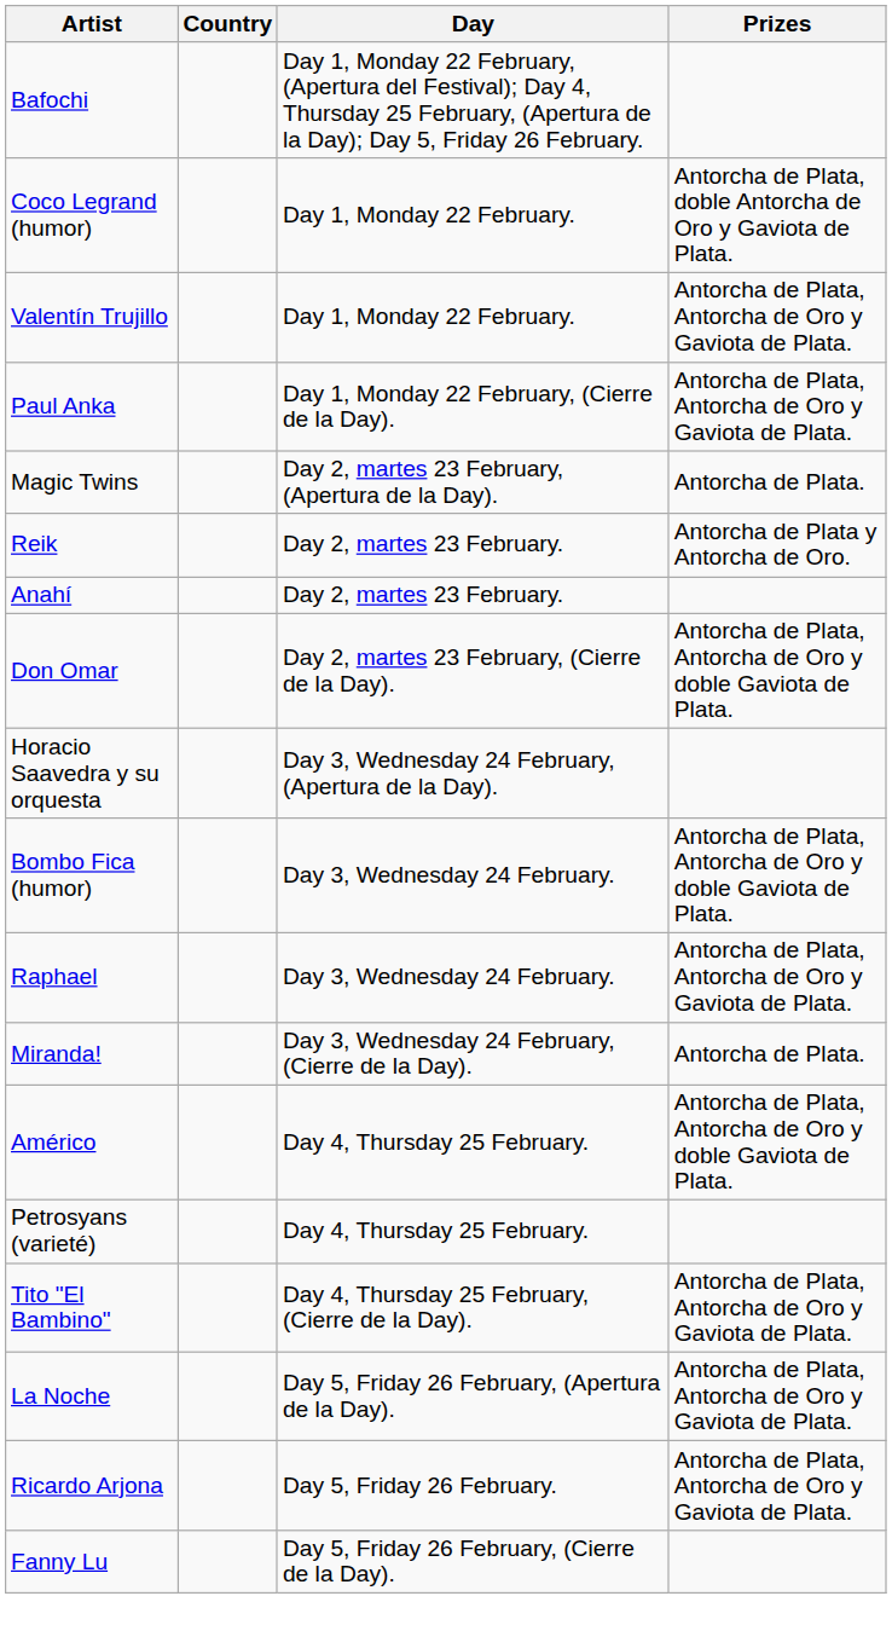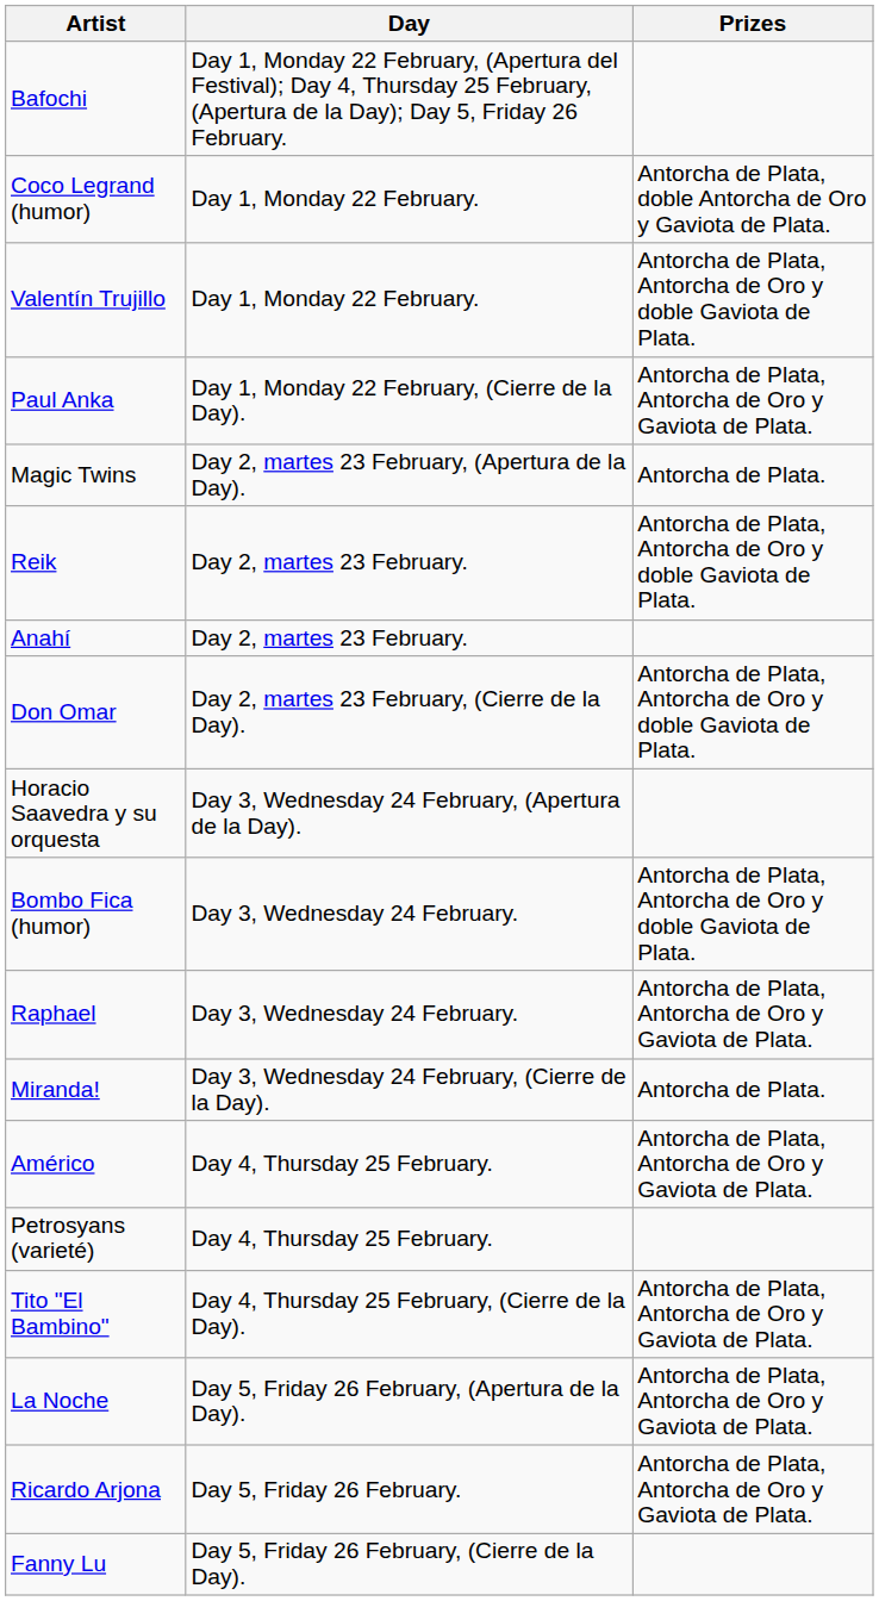- column: Country
Valentín Trujillo | Prizes: Antorcha de Plata, Antorcha de Oro y Gaviota de Plata. -> Antorcha de Plata, Antorcha de Oro y doble Gaviota de Plata.
Reik | Prizes: Antorcha de Plata y Antorcha de Oro. -> Antorcha de Plata, Antorcha de Oro y doble Gaviota de Plata.
Américo | Prizes: Antorcha de Plata, Antorcha de Oro y doble Gaviota de Plata. -> Antorcha de Plata, Antorcha de Oro y Gaviota de Plata.
